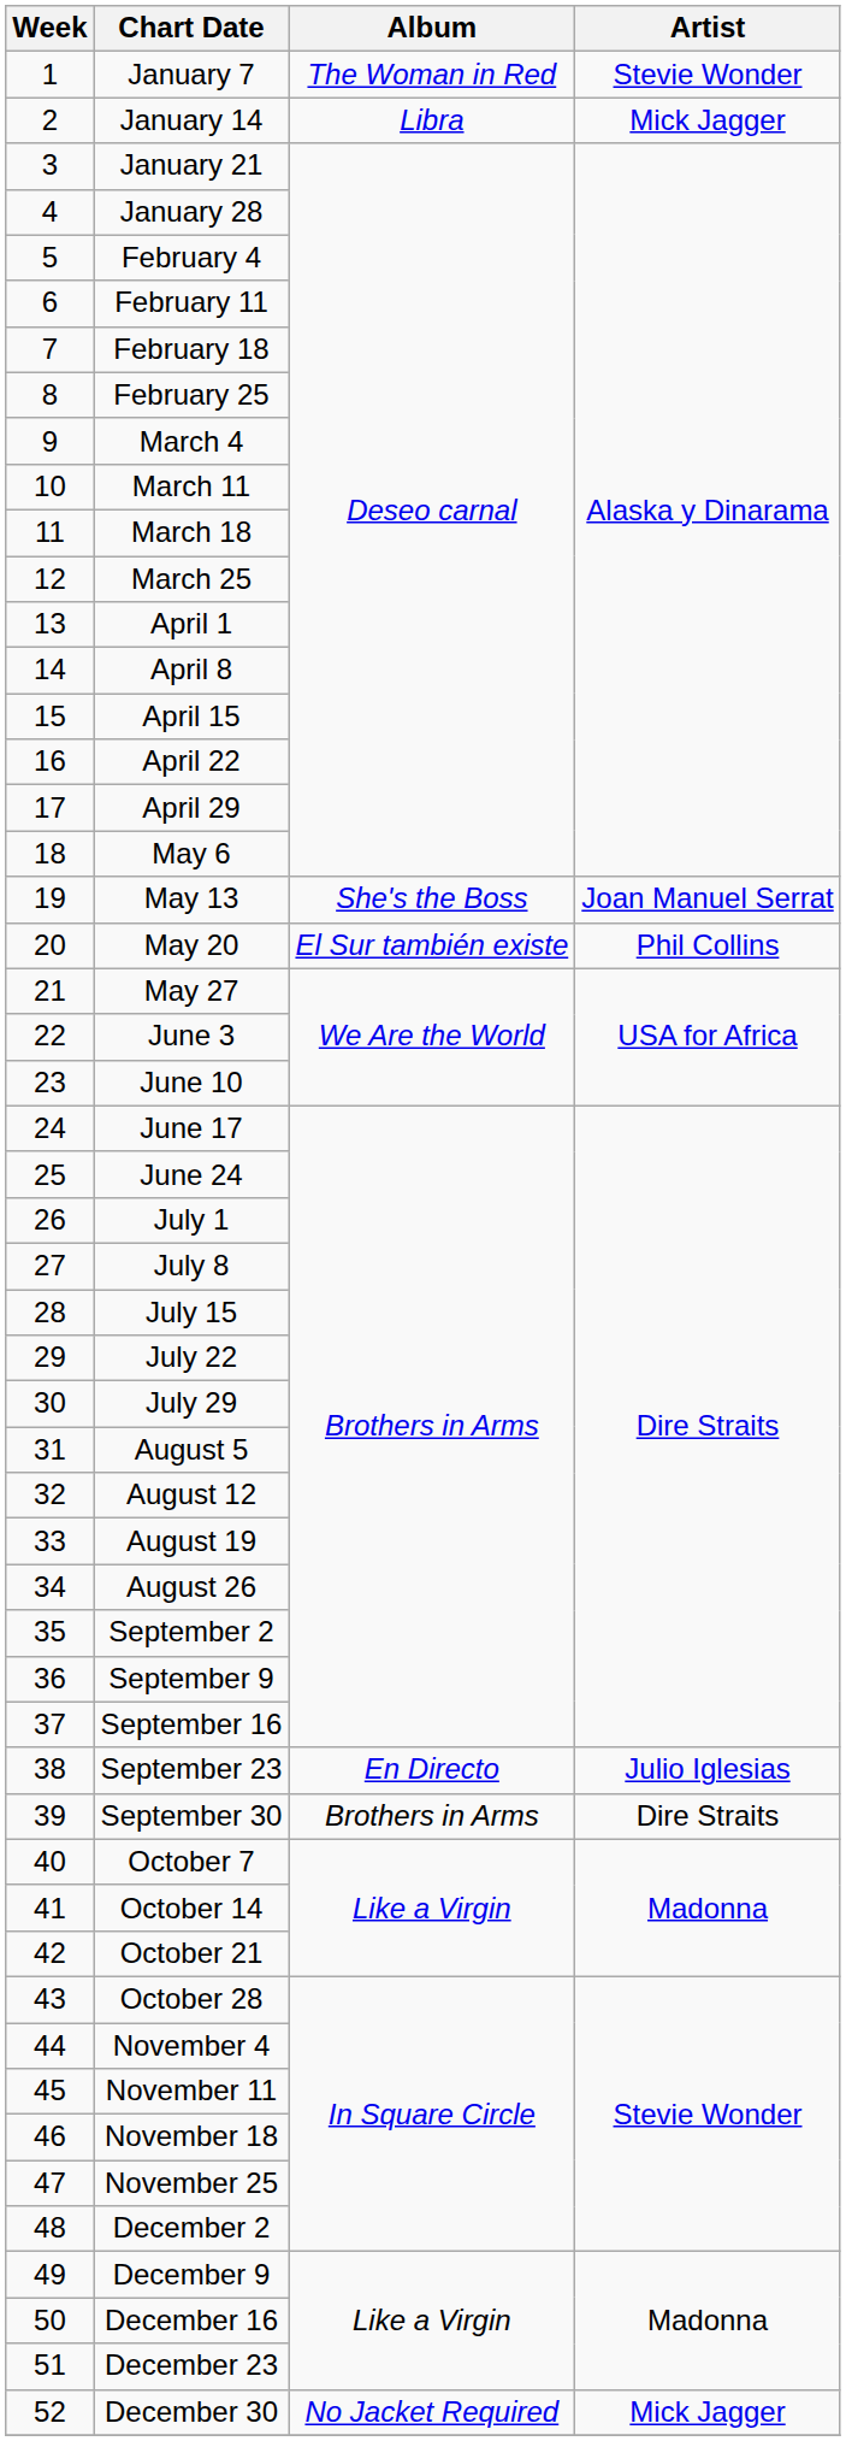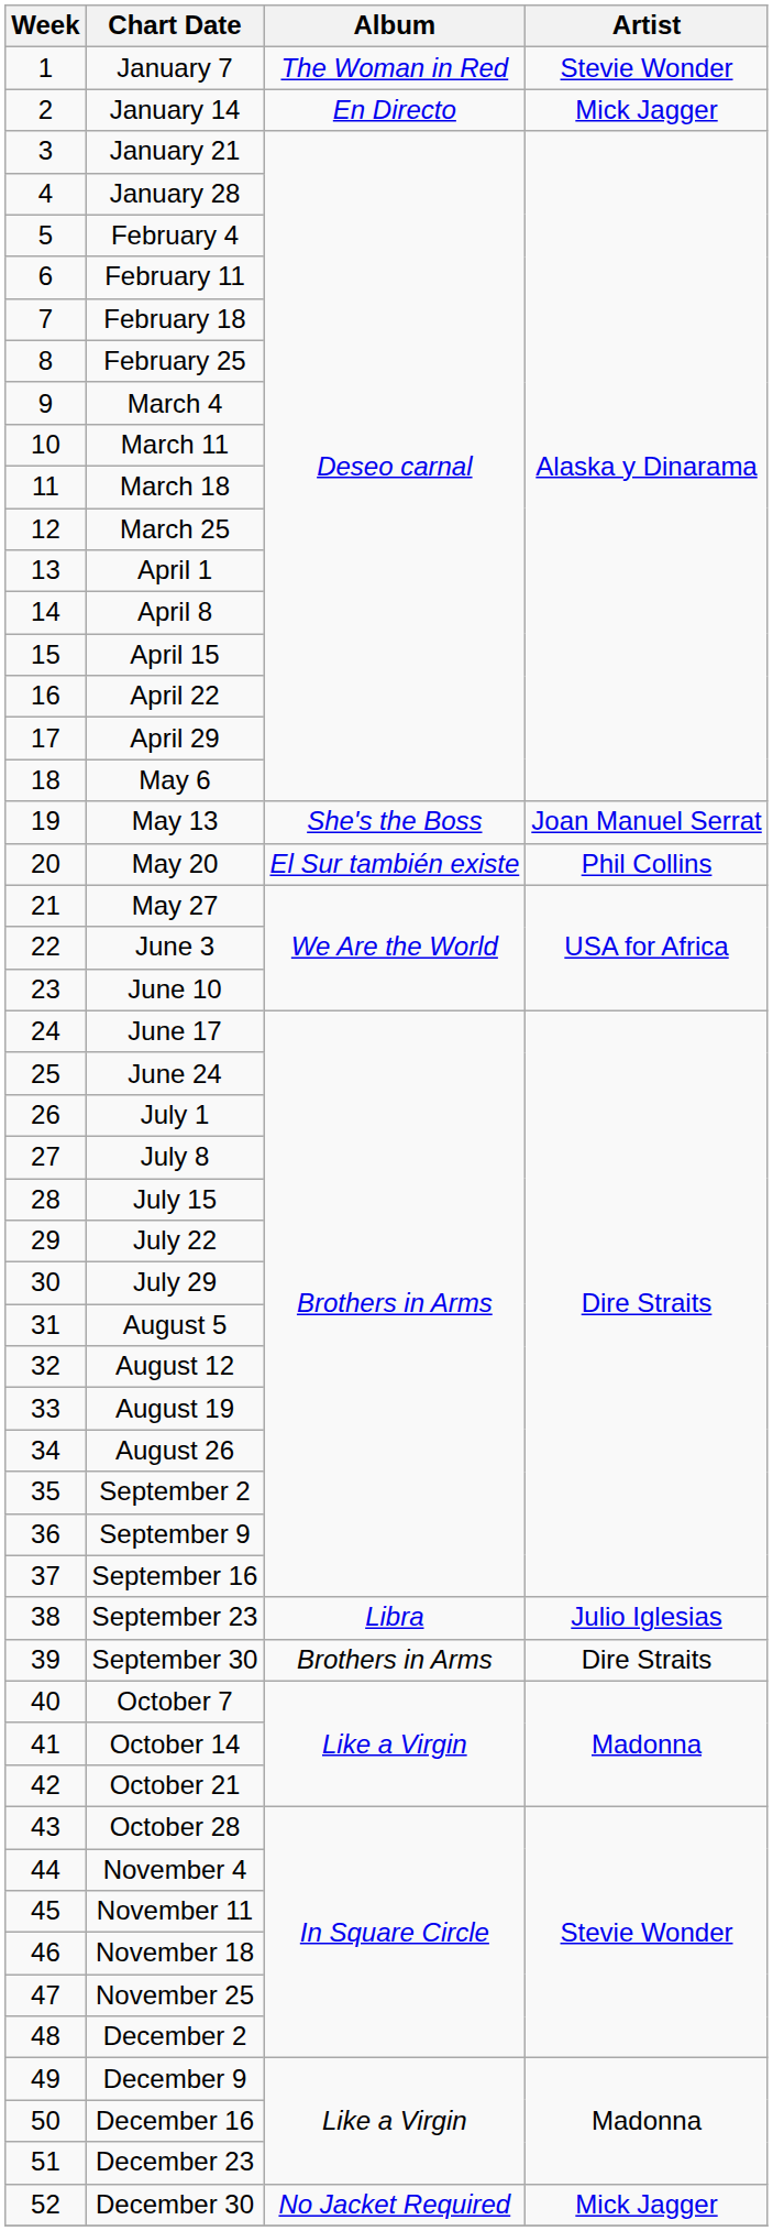January 14 | Album: Libra -> En Directo
September 23 | Album: En Directo -> Libra
